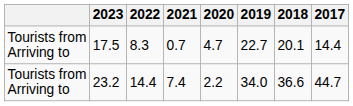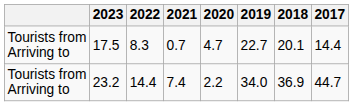23.2 | 2018: 36.6 -> 36.9
